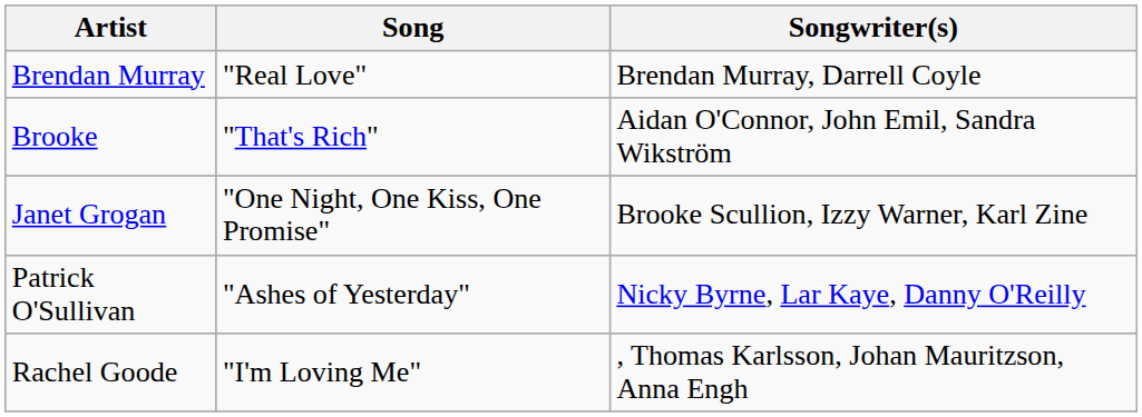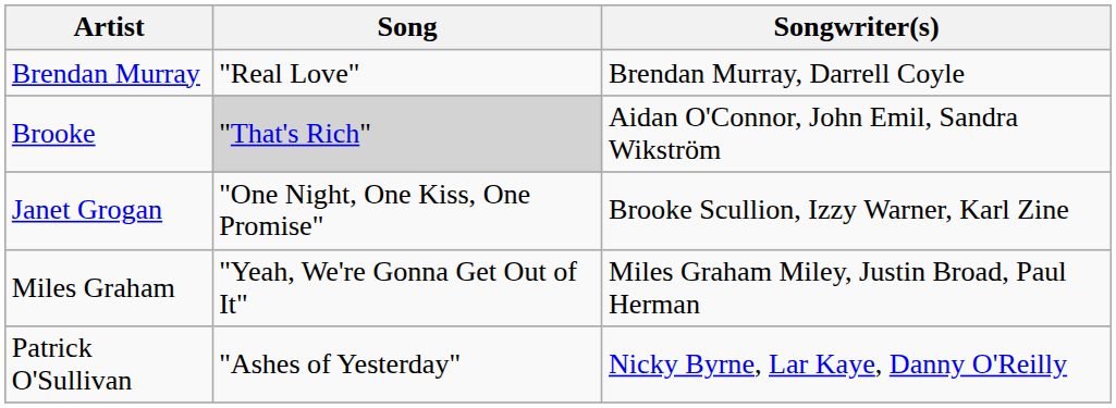Brooke | Song: no background -> lightgrey background
+ row: Miles Graham | "Yeah, We're Gonna Get Out of It" | Miles Graham Miley, Justin Broad, Paul Herman
- row: Rachel Goode | "I'm Loving Me" | , Thomas Karlsson, Johan Mauritzson, Anna Engh
